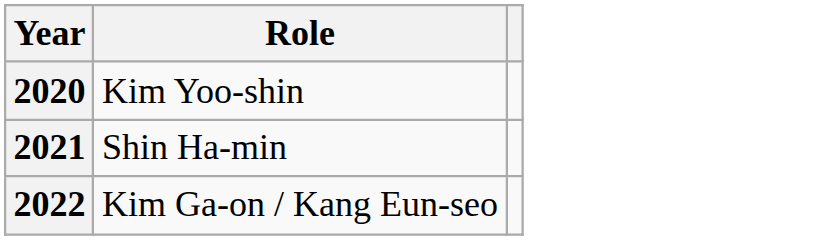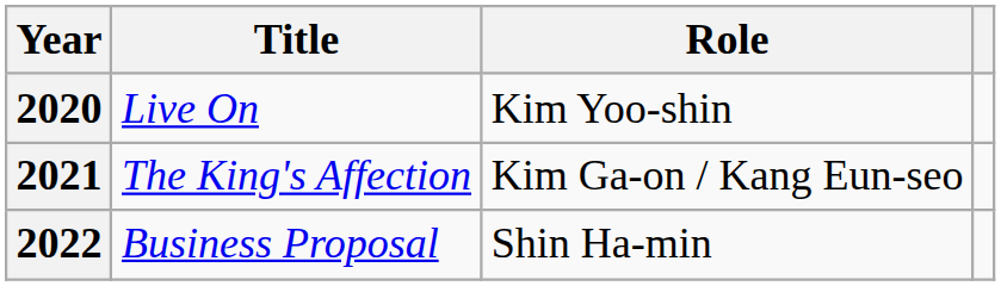+ column: Title | Live On | The King's Affection | Business Proposal
2021 | Role: Shin Ha-min -> Kim Ga-on / Kang Eun-seo
2022 | Role: Kim Ga-on / Kang Eun-seo -> Shin Ha-min
